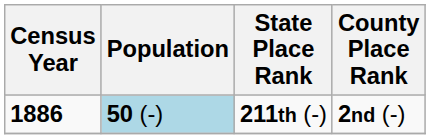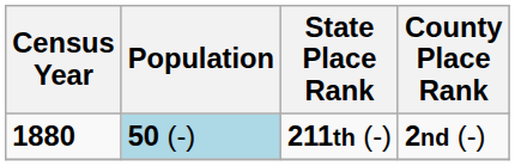211th (-) | Census Year: 1886 -> 1880
